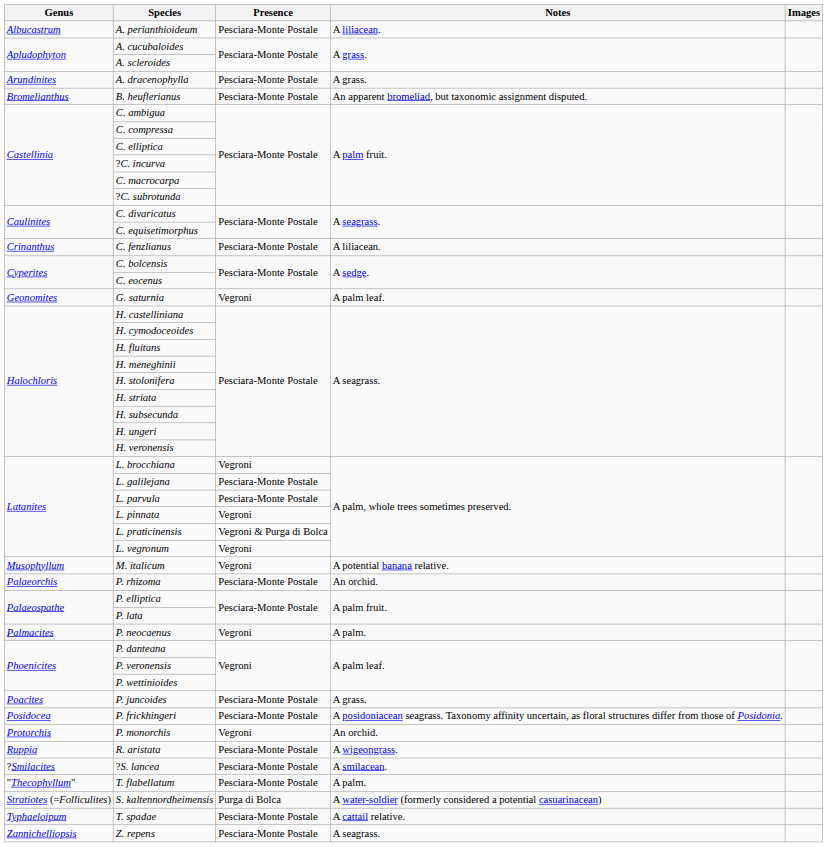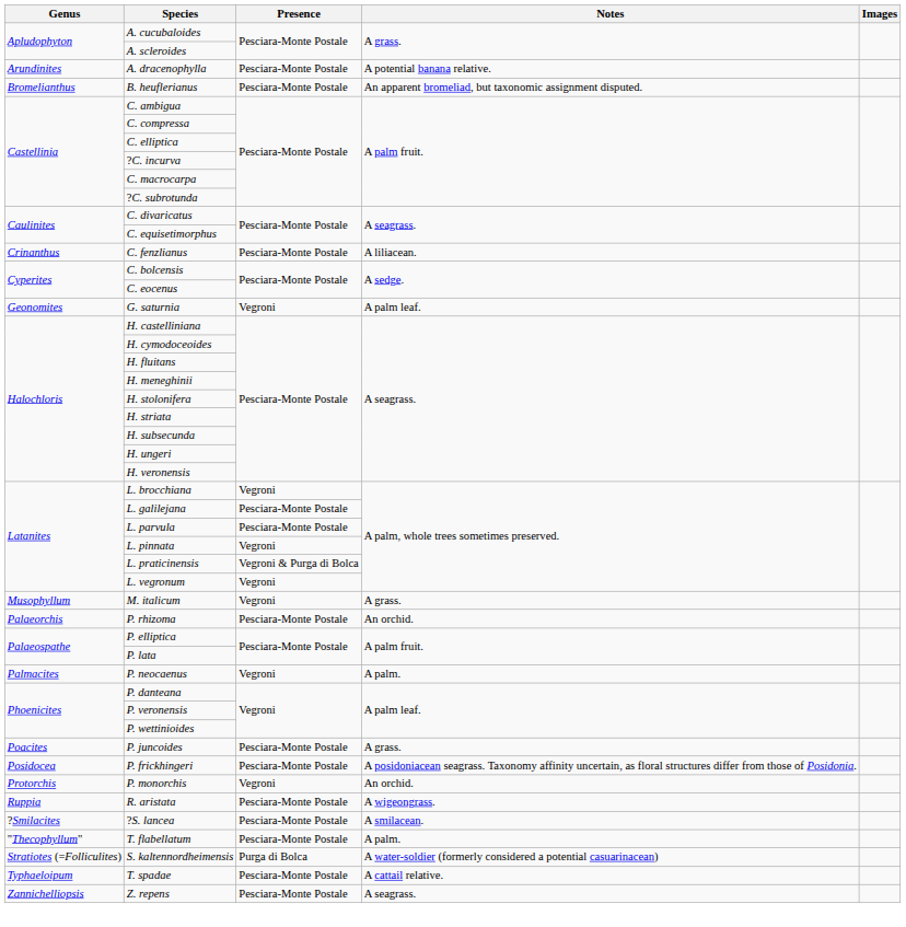- row: Albucastrum | A. perianthioideum | Pesciara-Monte Postale | A liliacean.
A. dracenophylla | Notes: A grass. -> A potential banana relative.
M. italicum | Notes: A potential banana relative. -> A grass.
